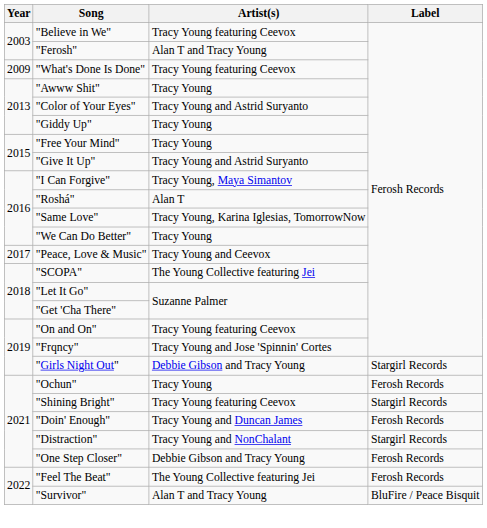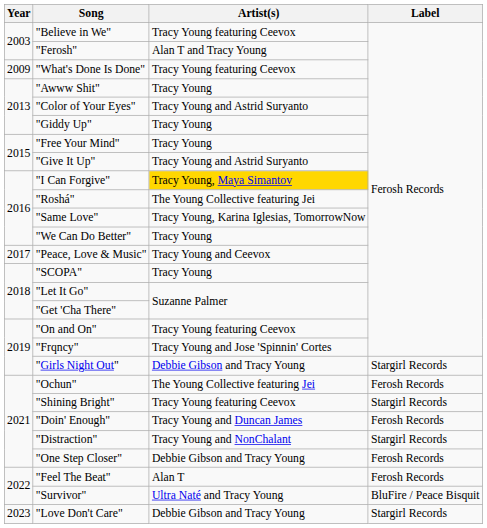"I Can Forgive" | Artist(s): no background -> gold background
"Roshá" | Artist(s): Alan T -> The Young Collective featuring Jei
"SCOPA" | Artist(s): The Young Collective featuring Jei -> Tracy Young
"Ochun" | Artist(s): Tracy Young -> The Young Collective featuring Jei
"Feel The Beat" | Artist(s): The Young Collective featuring Jei -> Alan T
"Survivor" | Artist(s): Alan T and Tracy Young -> Ultra Naté and Tracy Young
+ row: 2023 | "Love Don't Care" | Debbie Gibson and Tracy Young | Stargirl Records
